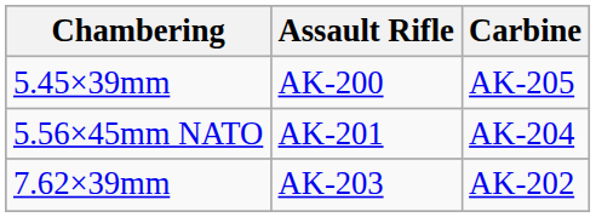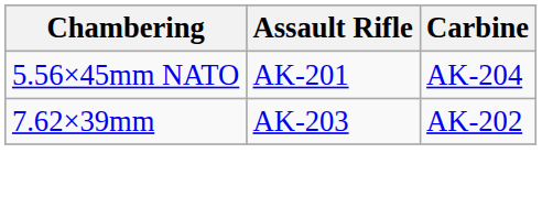- row: 5.45×39mm | AK-200 | AK-205
